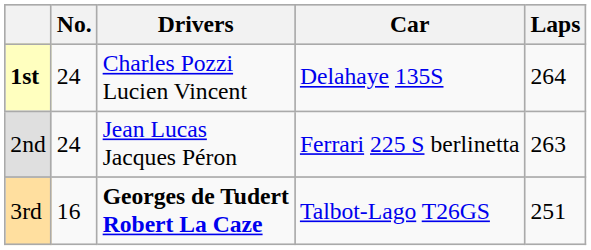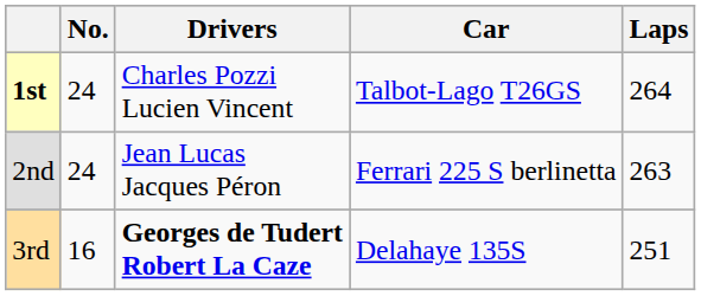1st | Car: Delahaye 135S -> Talbot-Lago T26GS
3rd | Car: Talbot-Lago T26GS -> Delahaye 135S
